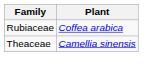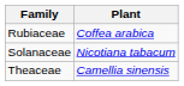+ row: Solanaceae | Nicotiana tabacum
